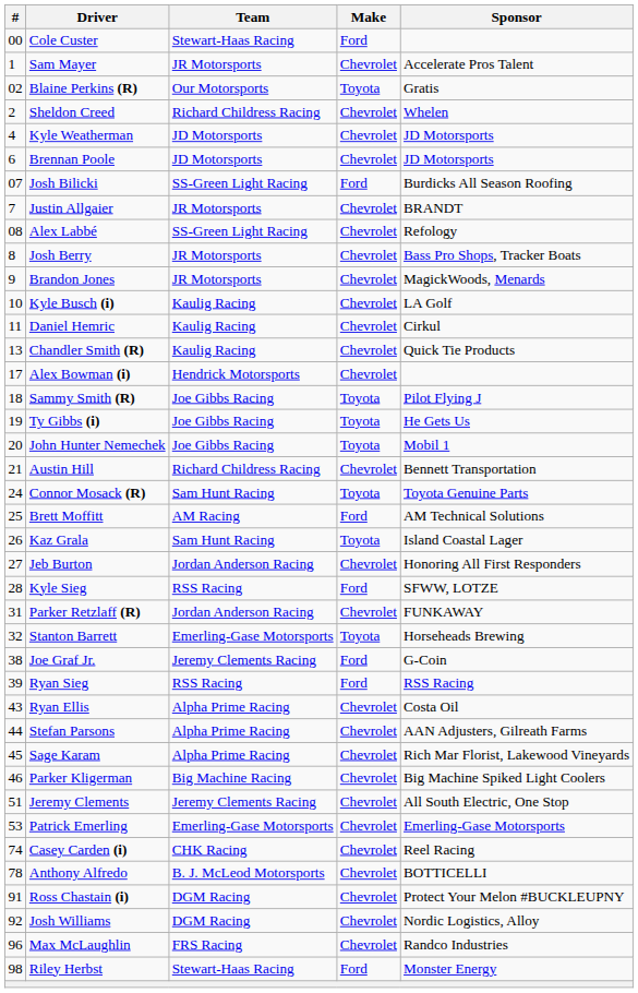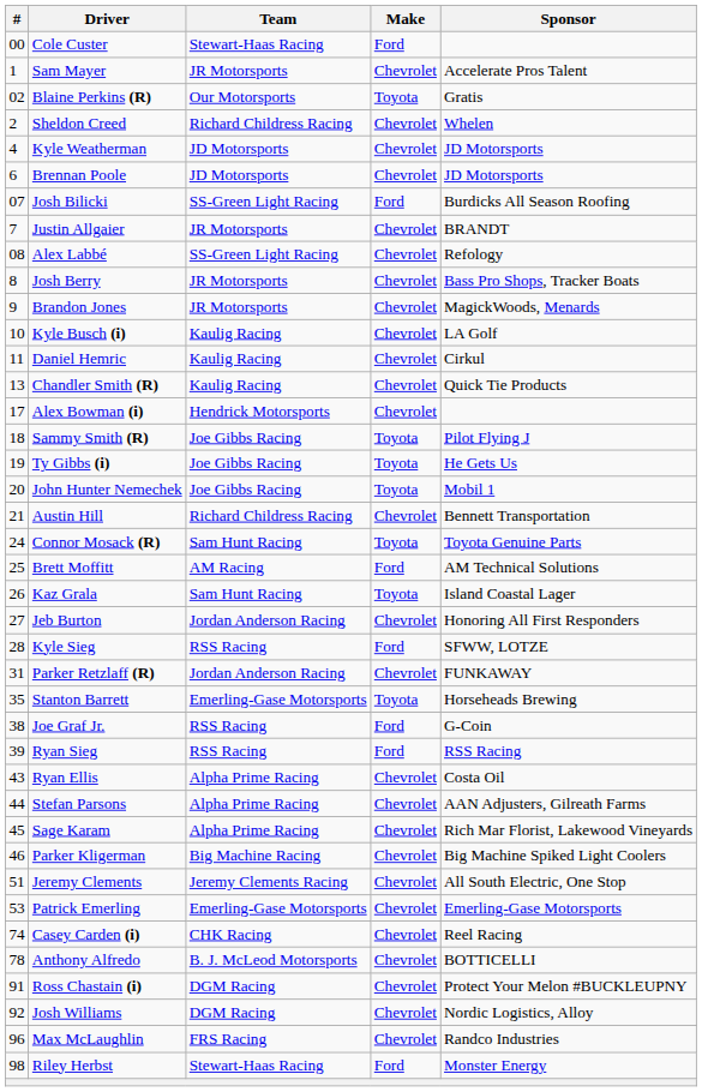Stanton Barrett | #: 32 -> 35
Joe Graf Jr. | Team: Jeremy Clements Racing -> RSS Racing
